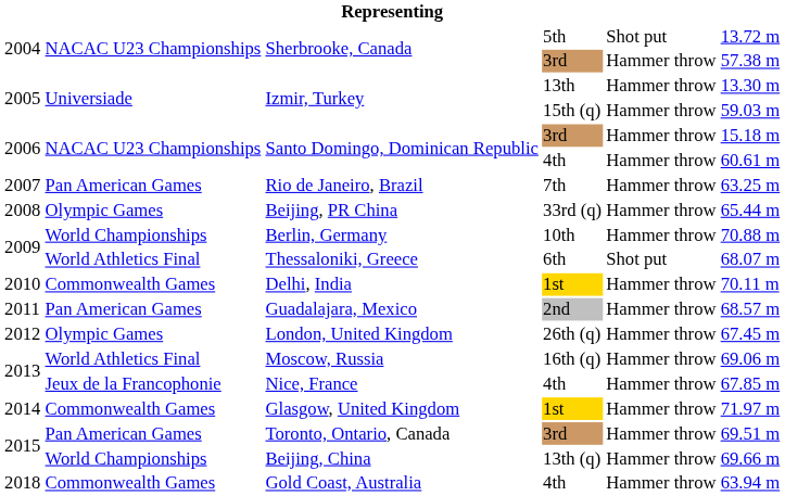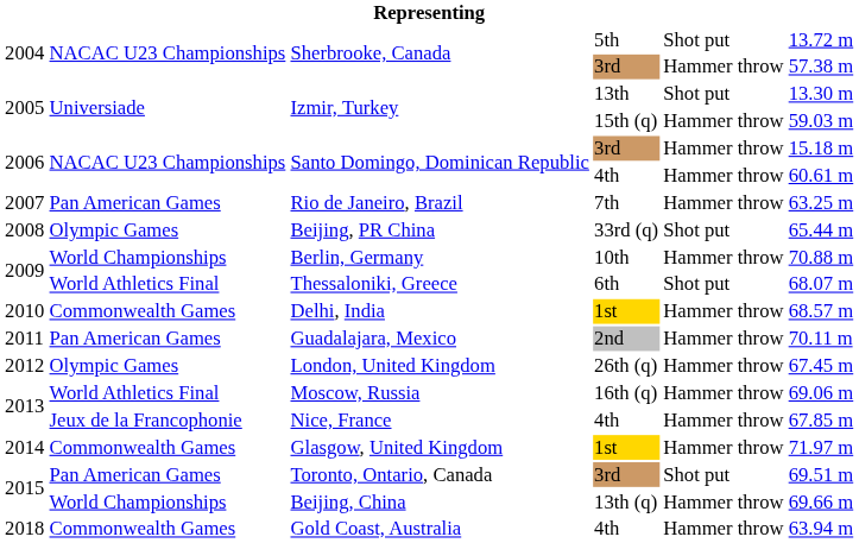Izmir, Turkey / 13th | column 5: Hammer throw -> Shot put
Beijing, PR China | column 5: Hammer throw -> Shot put
Delhi, India | column 6: 70.11 m -> 68.57 m
Guadalajara, Mexico | column 6: 68.57 m -> 70.11 m
Toronto, Ontario, Canada | column 5: Hammer throw -> Shot put
